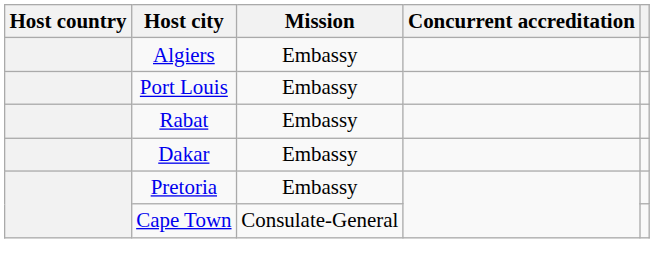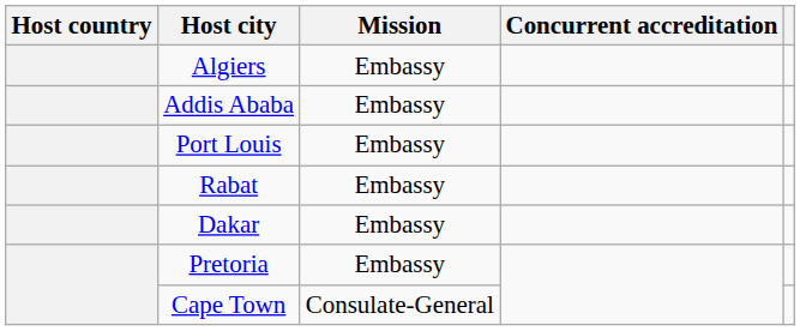+ row: Addis Ababa | Embassy
